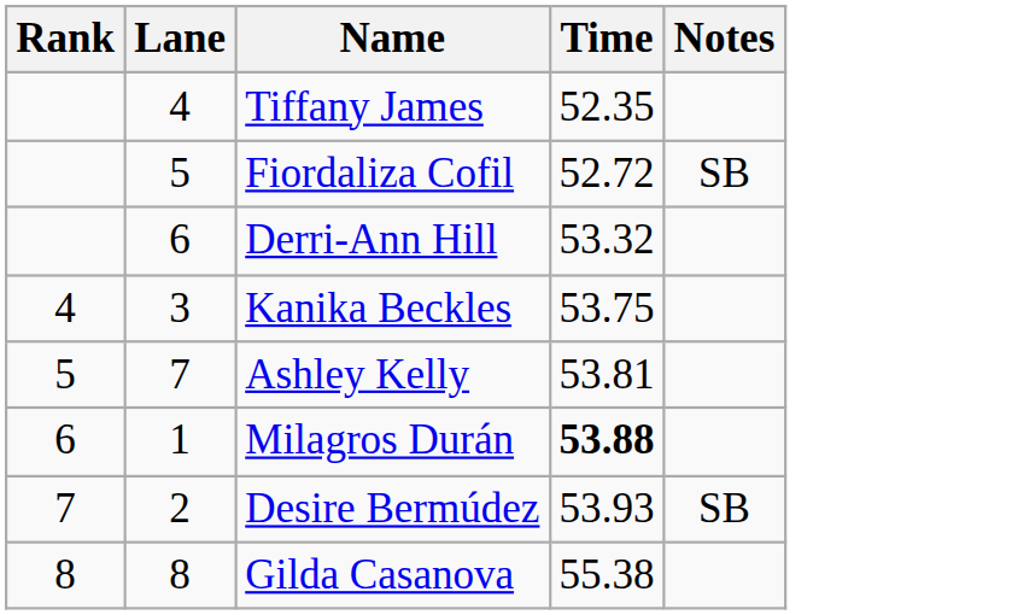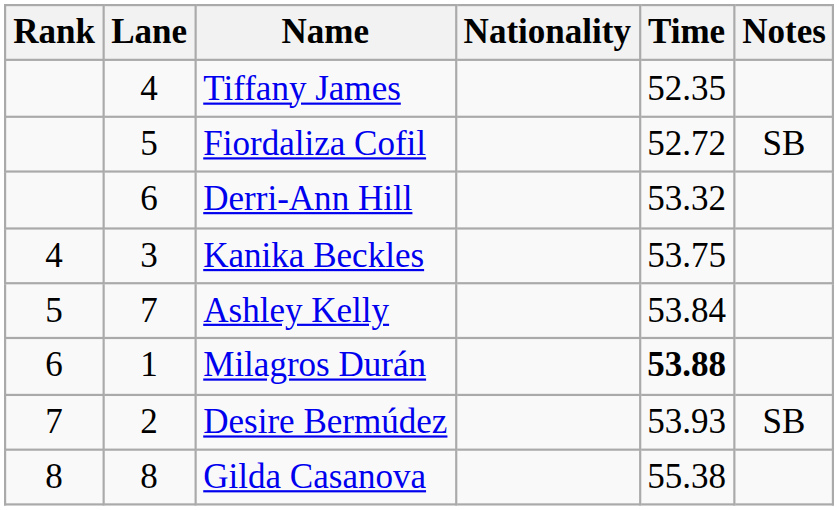+ column: Nationality
Ashley Kelly | Time: 53.81 -> 53.84
